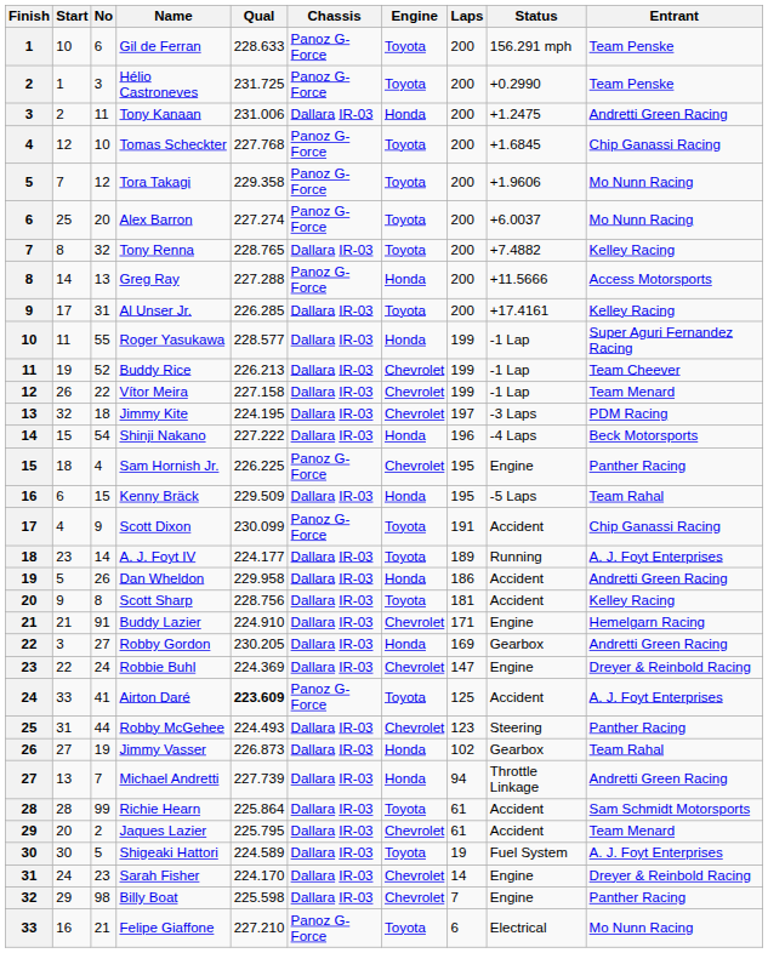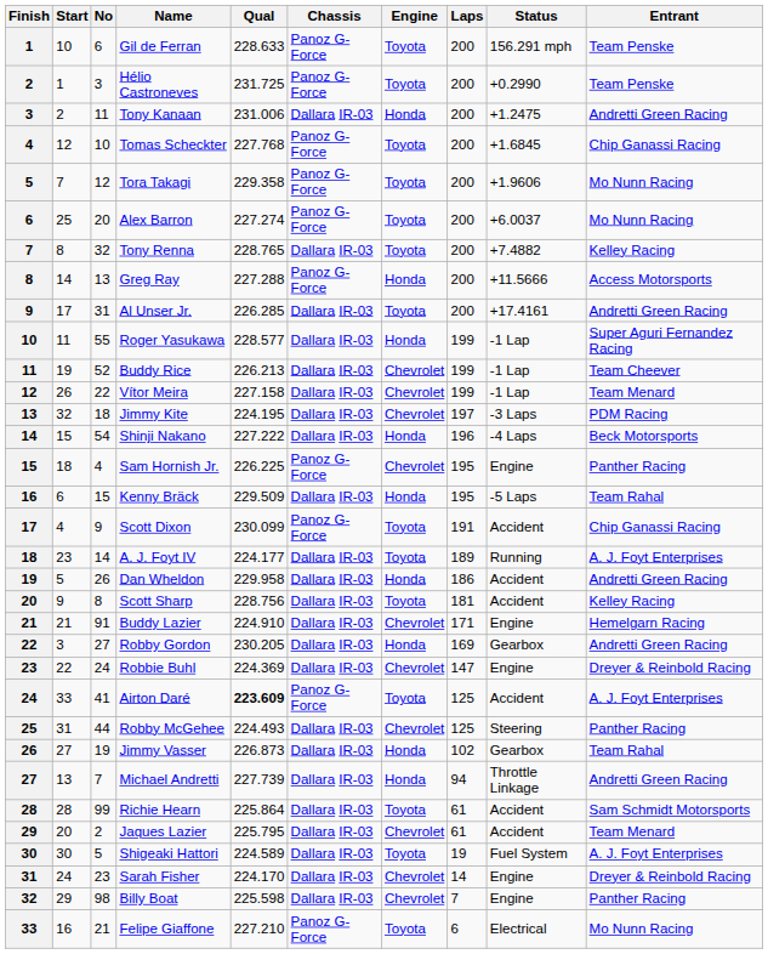Al Unser Jr. | Entrant: Kelley Racing -> Andretti Green Racing
Robby McGehee | Laps: 123 -> 125
